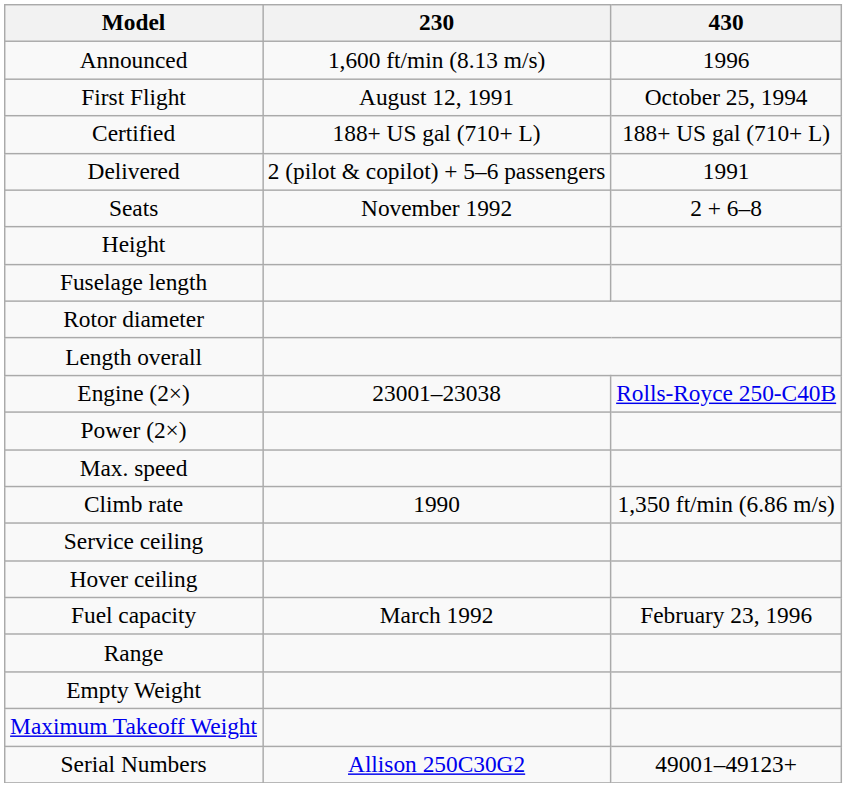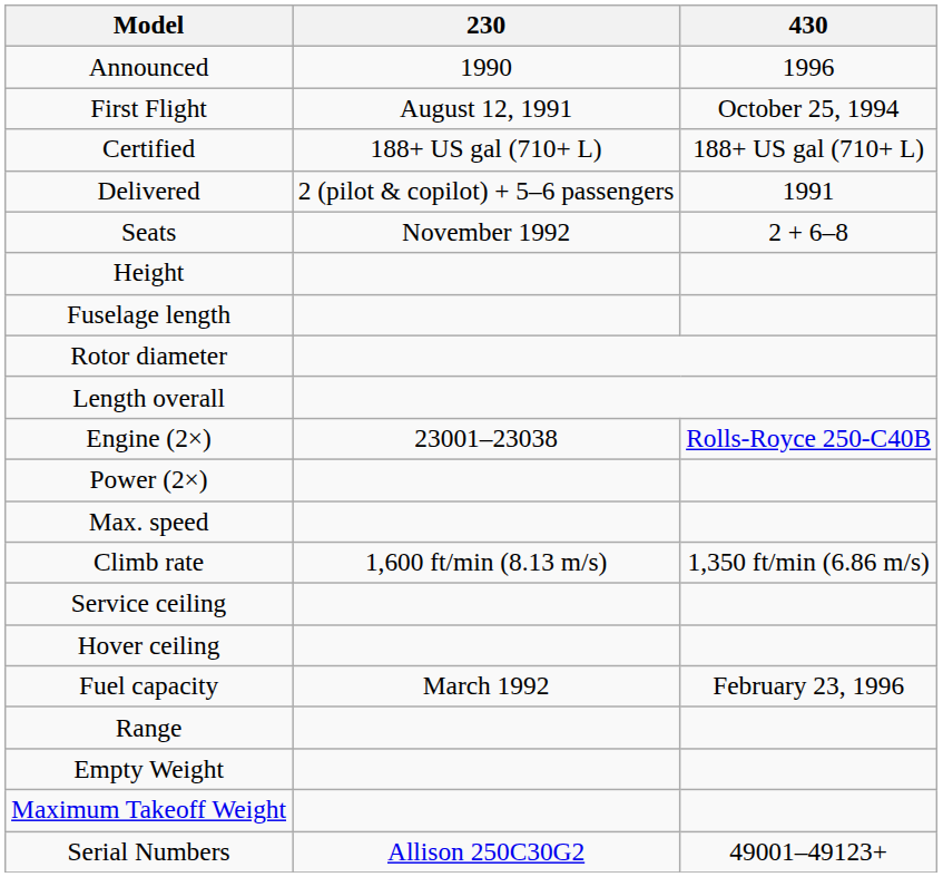Announced | 230: 1,600 ft/min (8.13 m/s) -> 1990
Climb rate | 230: 1990 -> 1,600 ft/min (8.13 m/s)
